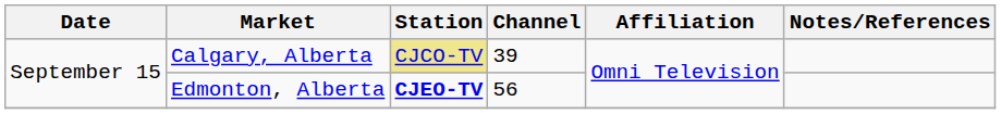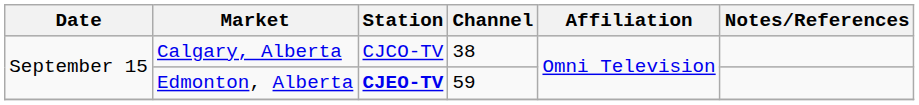Calgary, Alberta | Station: khaki background -> no background
Calgary, Alberta | Channel: 39 -> 38
Edmonton, Alberta | Channel: 56 -> 59
